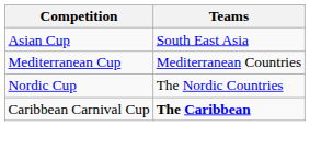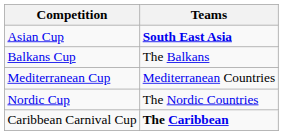Asian Cup | Teams: normal -> bold
+ row: Balkans Cup | The Balkans
